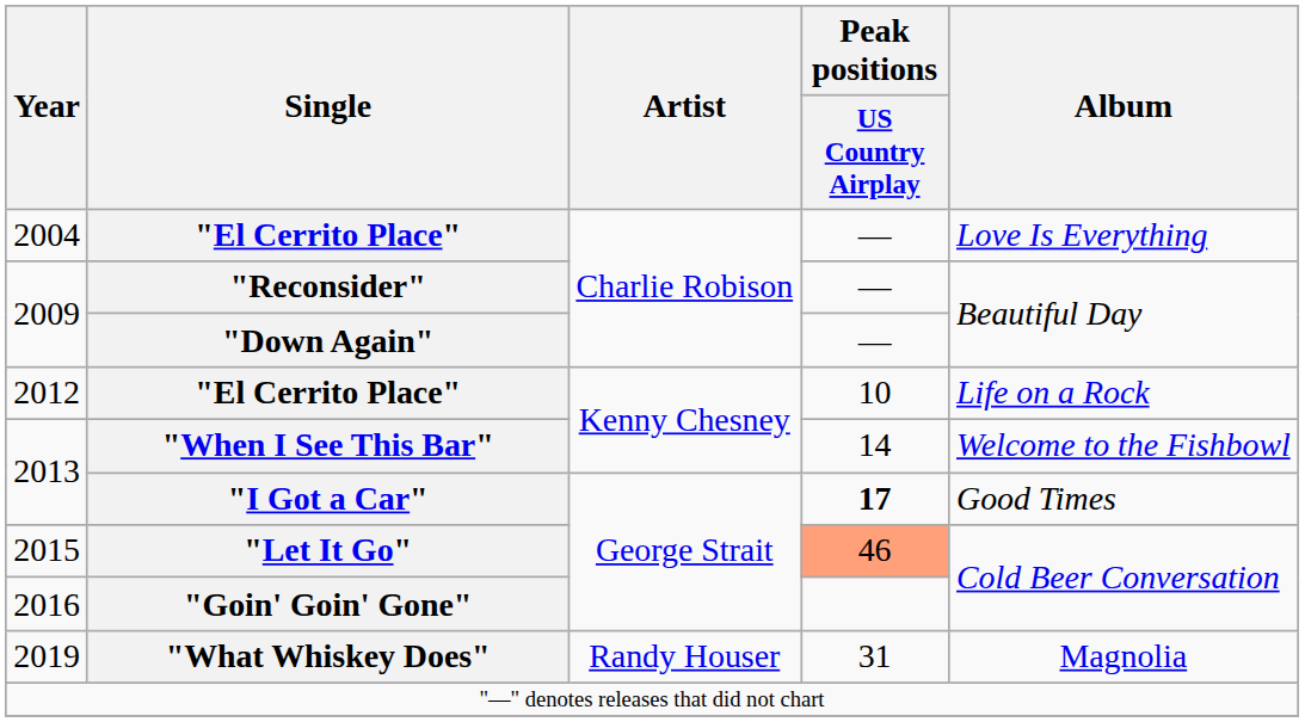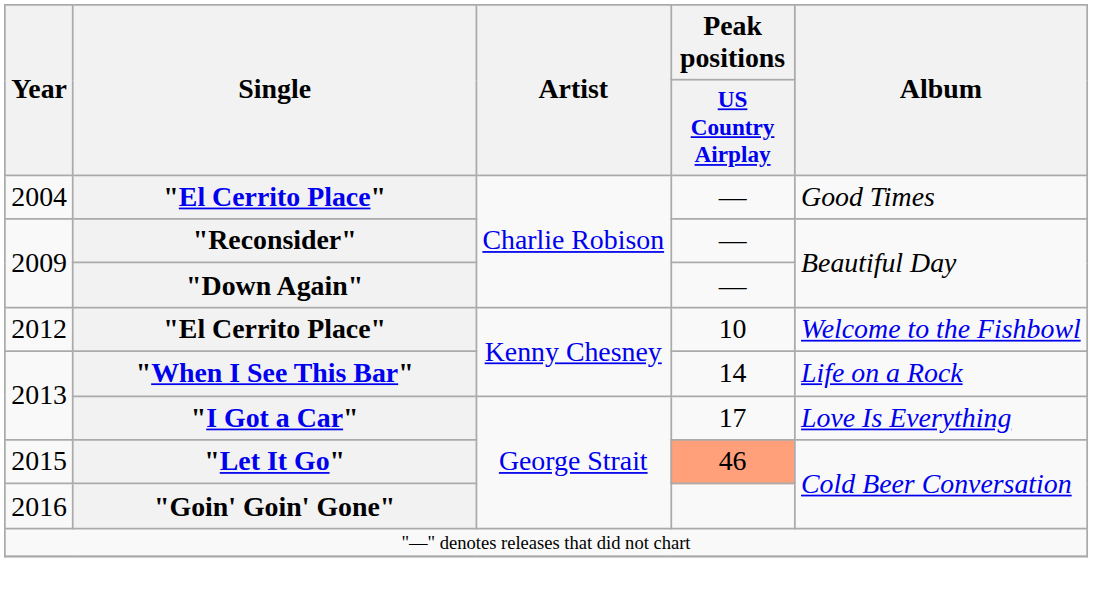2004 / "El Cerrito Place" | Album: Love Is Everything -> Good Times
2012 / "El Cerrito Place" | Album: Life on a Rock -> Welcome to the Fishbowl
"When I See This Bar" | Album: Welcome to the Fishbowl -> Life on a Rock
"I Got a Car" | Peak positions / US Country Airplay: bold -> normal
"I Got a Car" | Album: Good Times -> Love Is Everything
- row: 2019 | "What Whiskey Does" | Randy Houser | 31 | Magnolia
